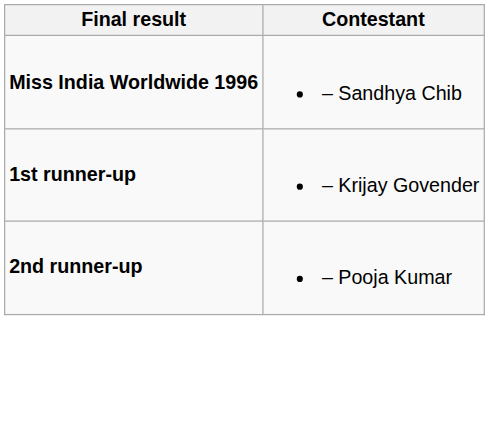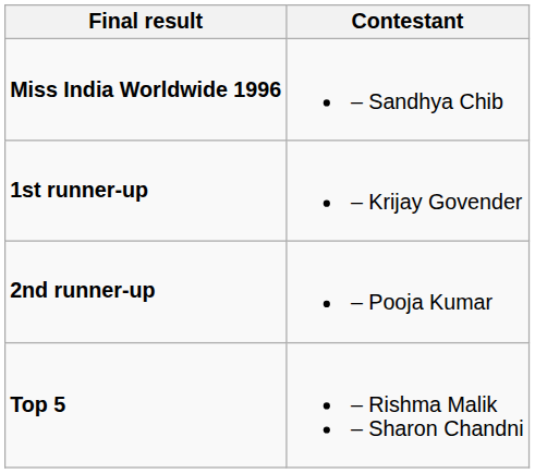+ row: Top 5 | – Rishma Malik – Sharon Chandni
